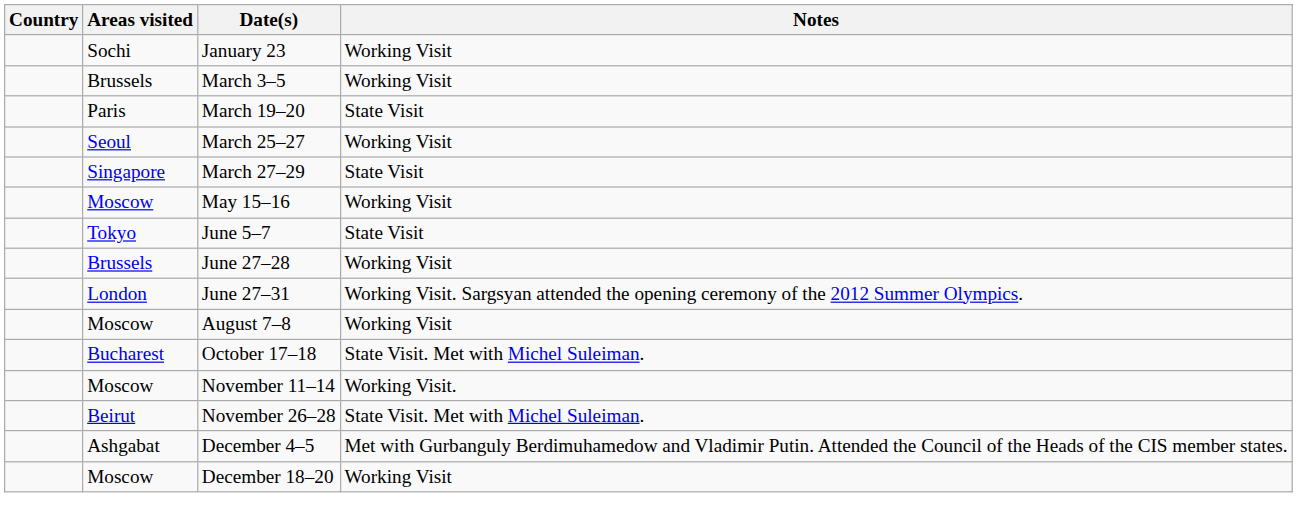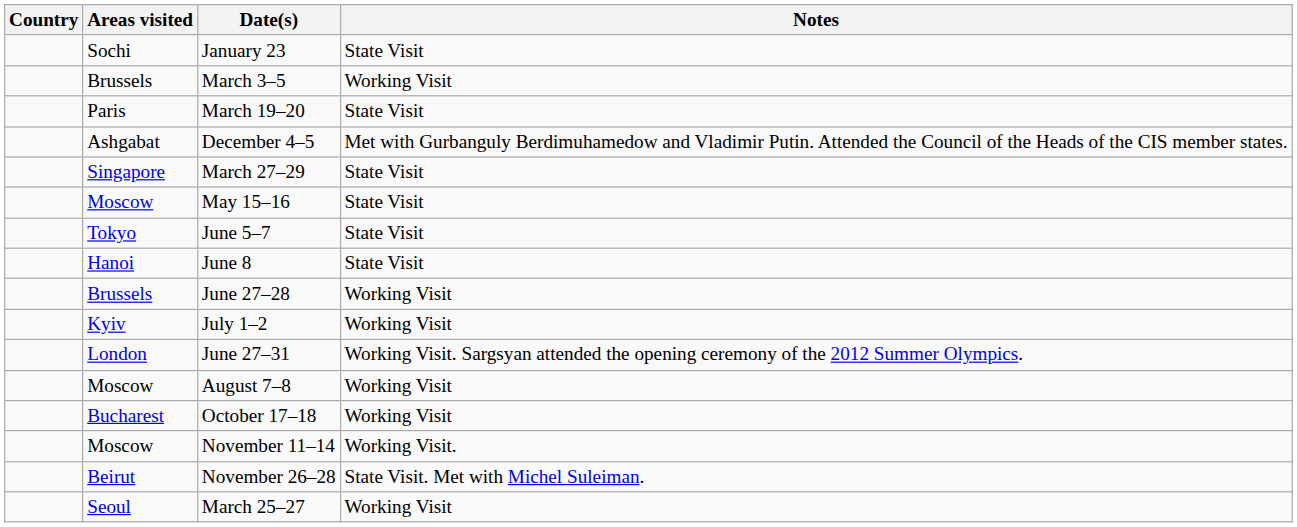January 23 | Notes: Working Visit -> State Visit
rows swapped: March 25–27 <-> December 4–5
May 15–16 | Notes: Working Visit -> State Visit
+ row: Hanoi | June 8 | State Visit
+ row: Kyiv | July 1–2 | Working Visit
October 17–18 | Notes: State Visit. Met with Michel Suleiman. -> Working Visit
- row: Moscow | December 18–20 | Working Visit
